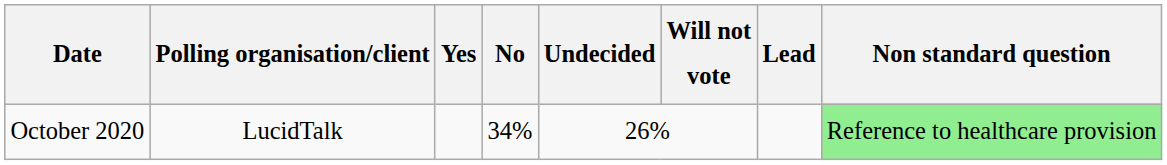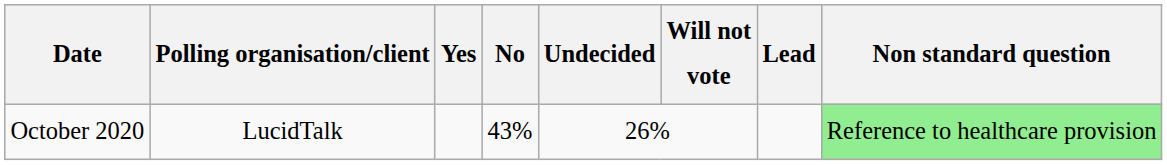October 2020 | No: 34% -> 43%
